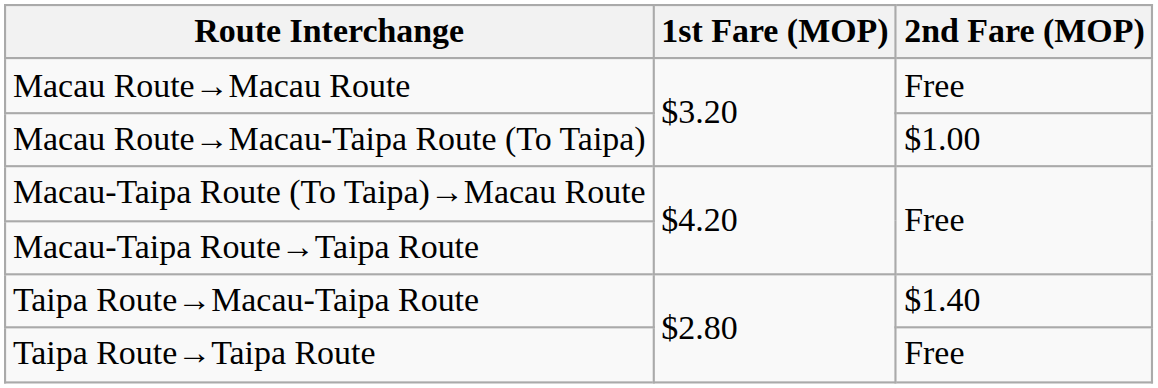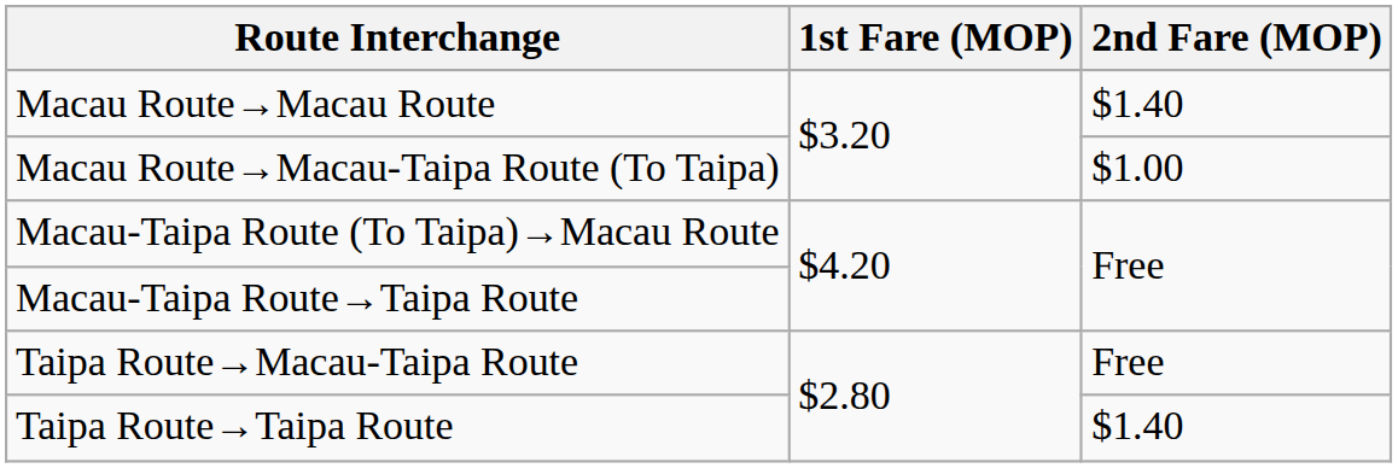Macau Route→Macau Route | 2nd Fare (MOP): Free -> $1.40
Taipa Route→Macau-Taipa Route | 2nd Fare (MOP): $1.40 -> Free
Taipa Route→Taipa Route | 2nd Fare (MOP): Free -> $1.40
